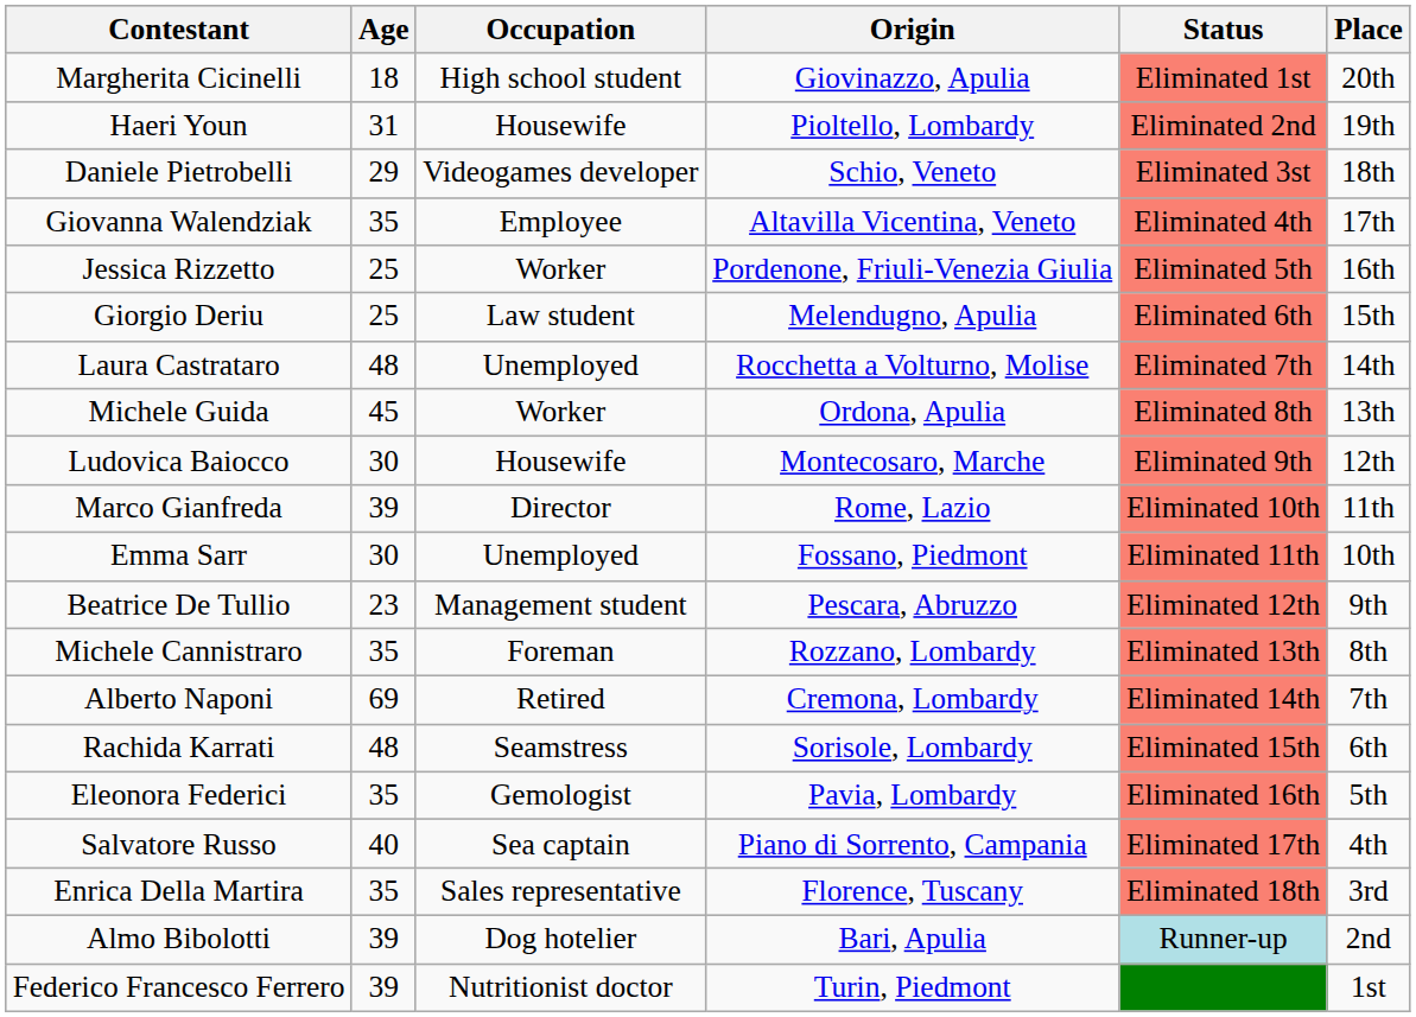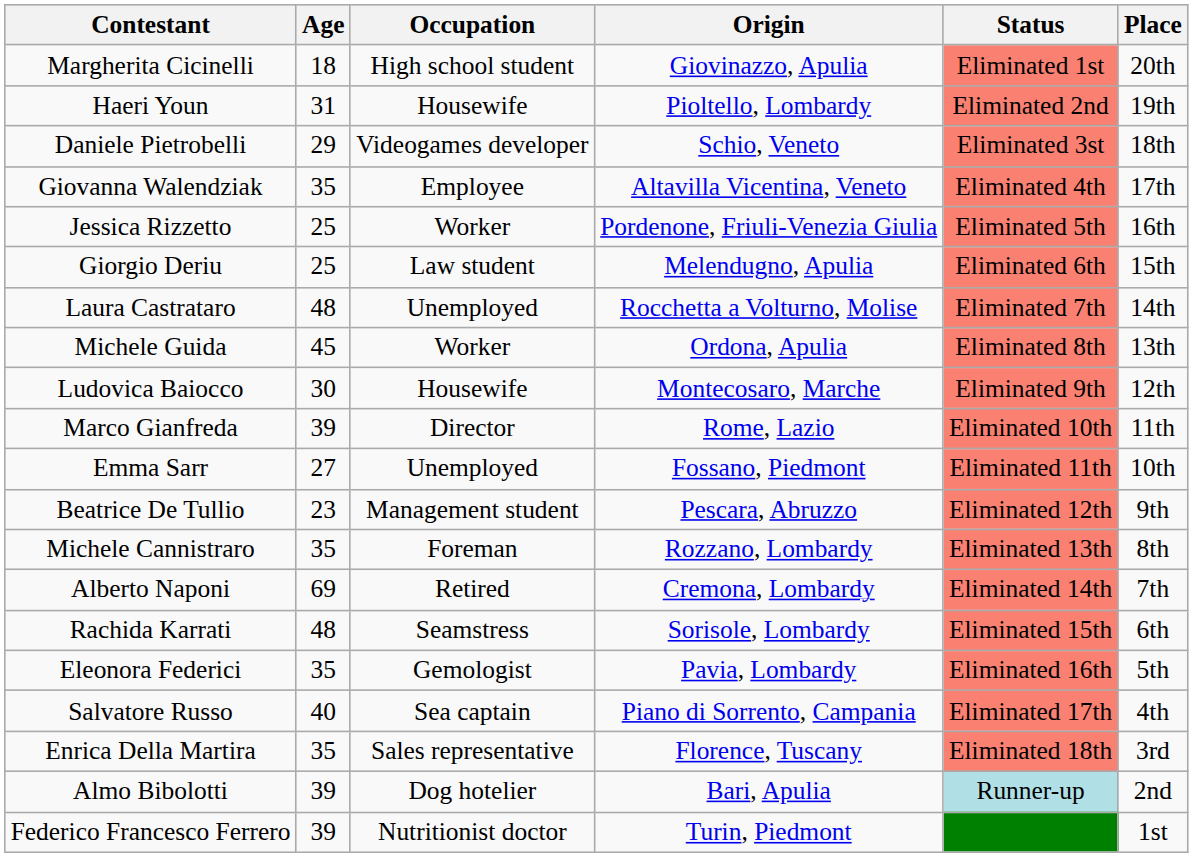Emma Sarr | Age: 30 -> 27
